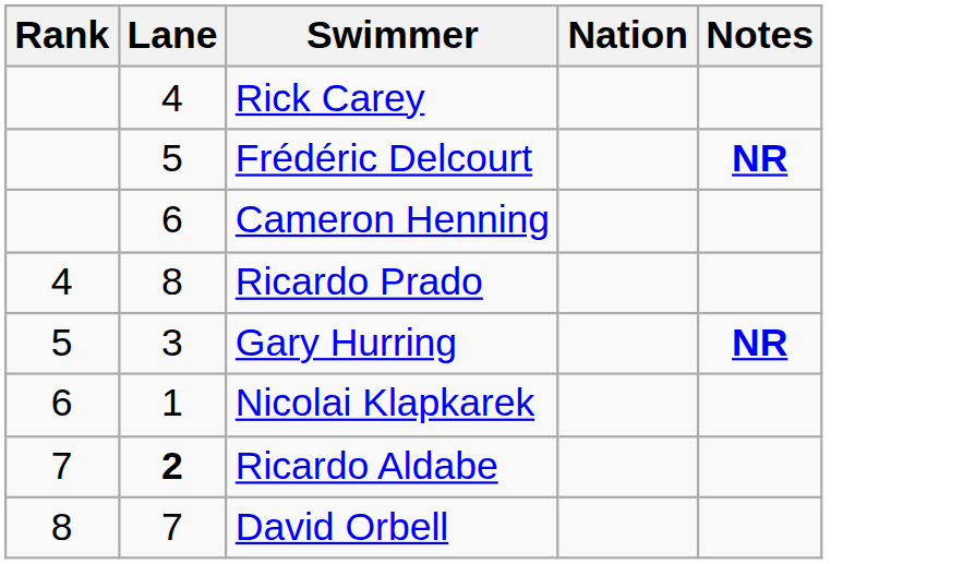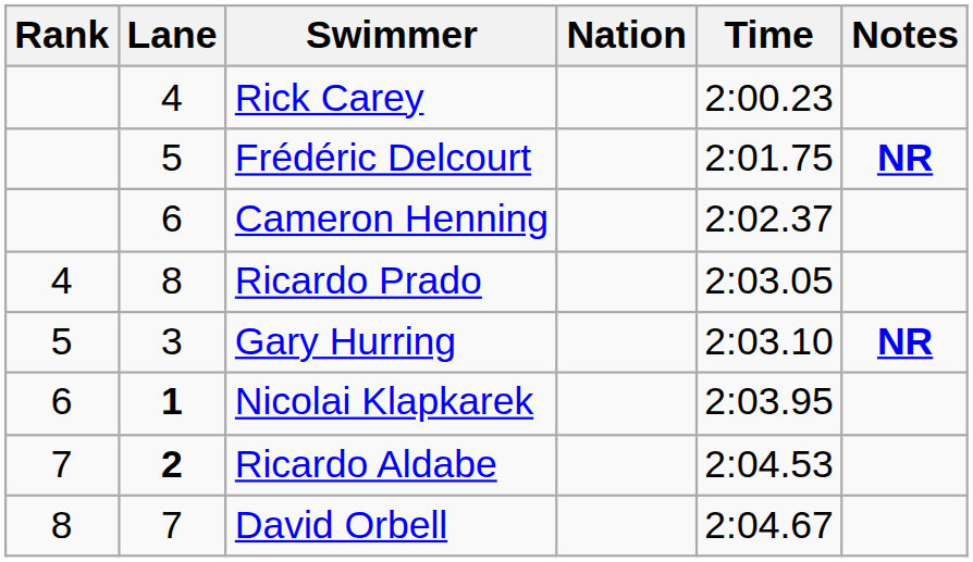+ column: Time | 2:00.23 | 2:01.75 | 2:02.37 | 2:03.05 | 2:03.10 | 2:03.95 | 2:04.53 | 2:04.67
Nicolai Klapkarek | Lane: normal -> bold
